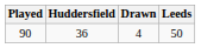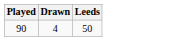- column: Huddersfield | 36
